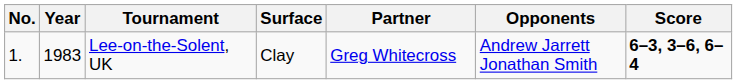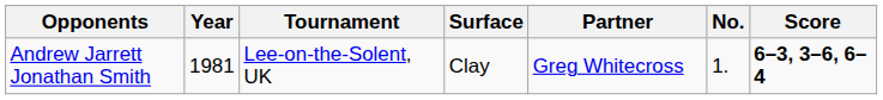columns swapped: No. <-> Opponents
Lee-on-the-Solent, UK | Year: 1983 -> 1981
